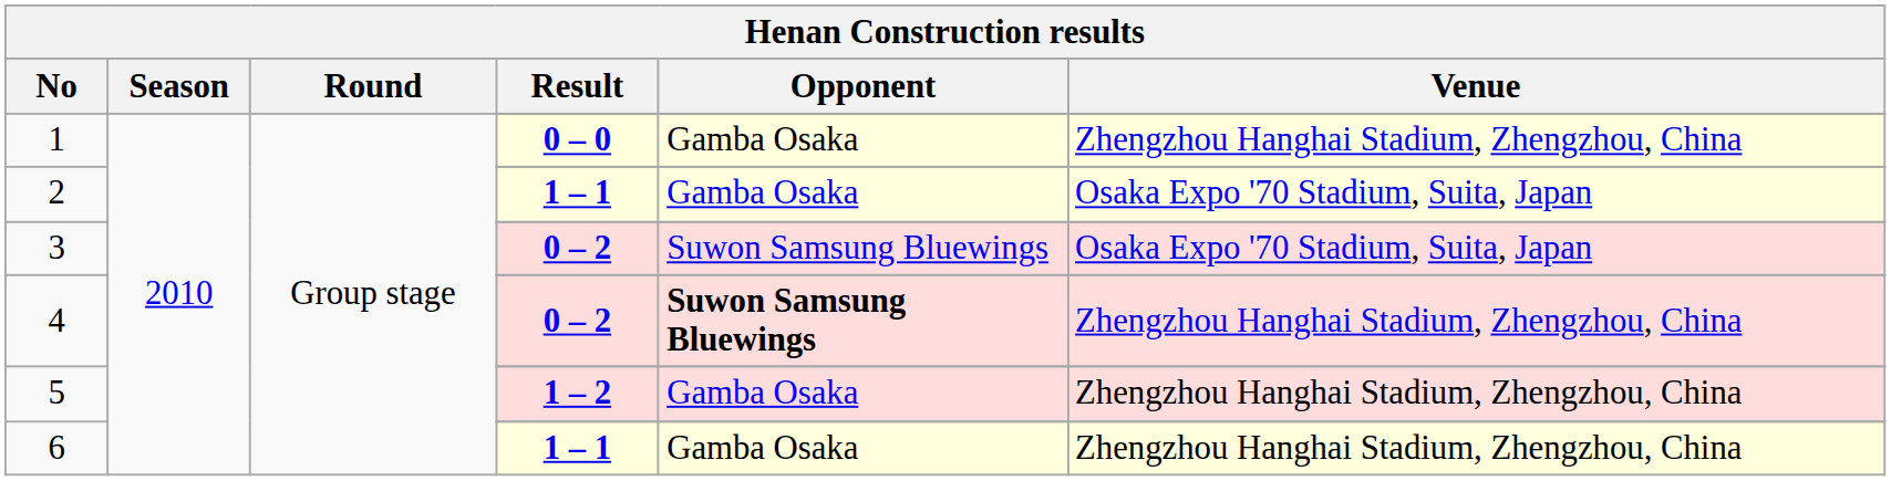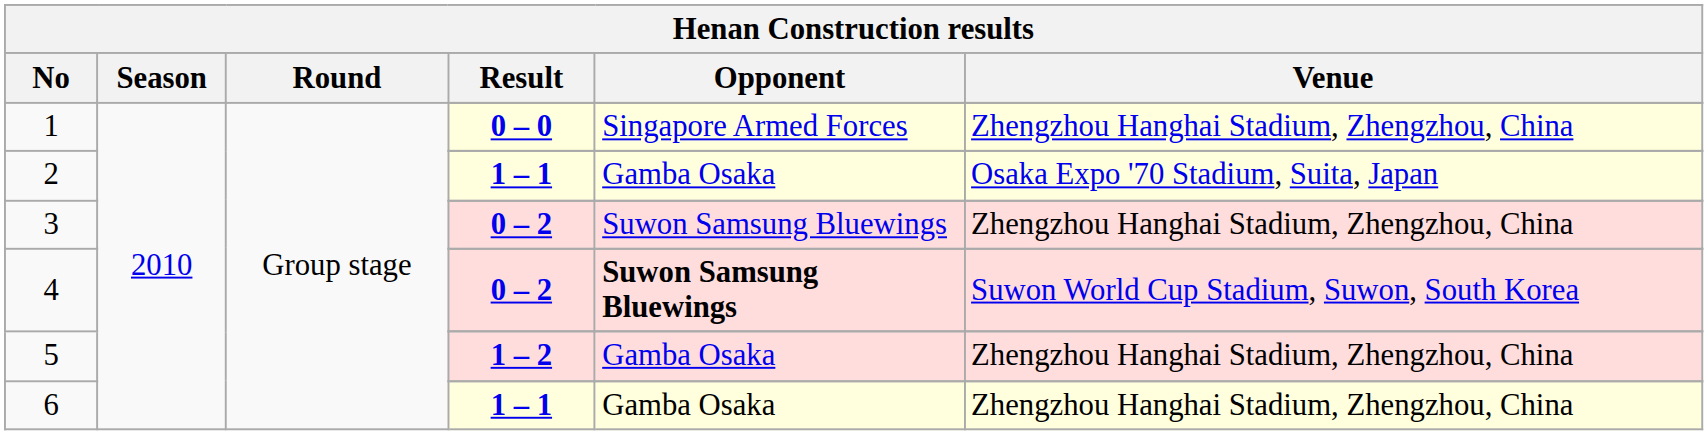1 / 0 – 0 | Opponent: Gamba Osaka -> Singapore Armed Forces
3 / 0 – 2 | Venue: Osaka Expo '70 Stadium, Suita, Japan -> Zhengzhou Hanghai Stadium, Zhengzhou, China
4 / 0 – 2 | Venue: Zhengzhou Hanghai Stadium, Zhengzhou, China -> Suwon World Cup Stadium, Suwon, South Korea
